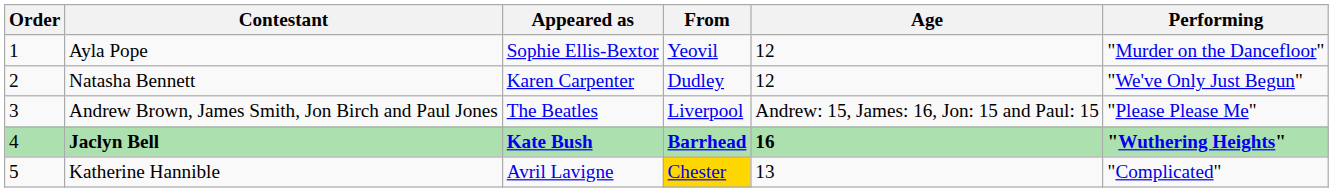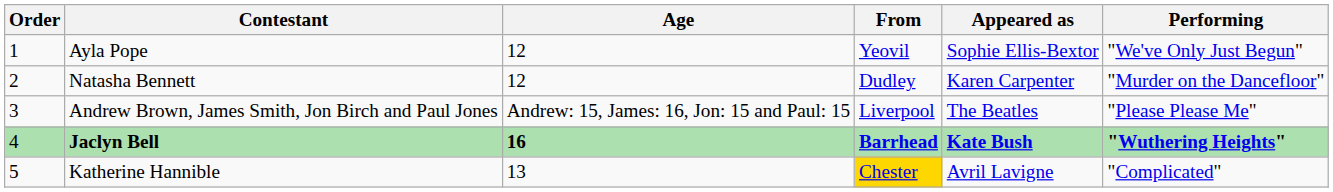columns swapped: Age <-> Appeared as
Ayla Pope | Performing: "Murder on the Dancefloor" -> "We've Only Just Begun"
Natasha Bennett | Performing: "We've Only Just Begun" -> "Murder on the Dancefloor"
